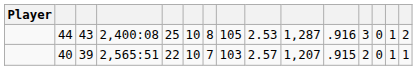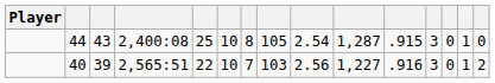44 | column 9: 2.53 -> 2.54
44 | column 11: .916 -> .915
44 | column 15: 2 -> 0
40 | column 9: 2.57 -> 2.56
40 | column 10: 1,207 -> 1,227
40 | column 11: .915 -> .916
40 | column 12: 2 -> 3
40 | column 15: 1 -> 2
